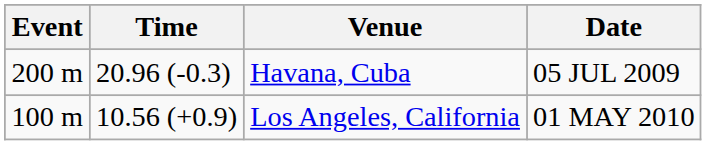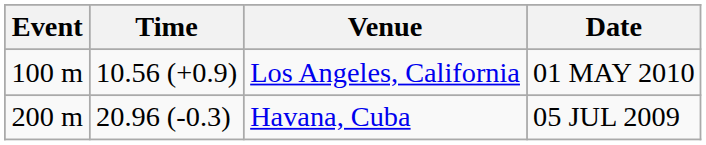rows swapped: Los Angeles, California <-> Havana, Cuba
